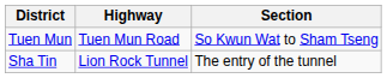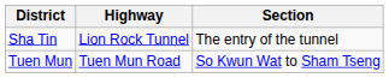rows swapped: Tuen Mun <-> Sha Tin
